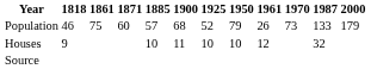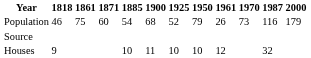Population | 1885: 57 -> 54
Population | 1987: 133 -> 116
rows swapped: Houses <-> Source
